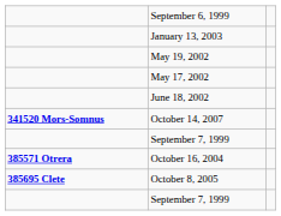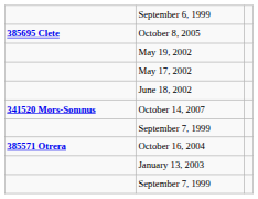rows swapped: January 13, 2003 <-> October 8, 2005
